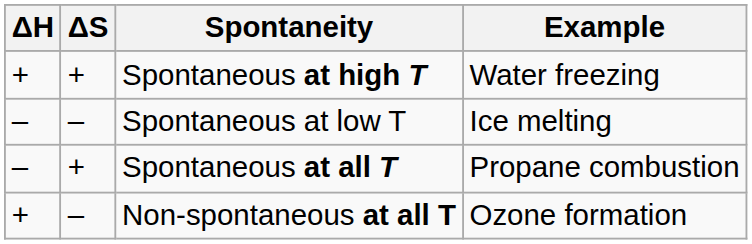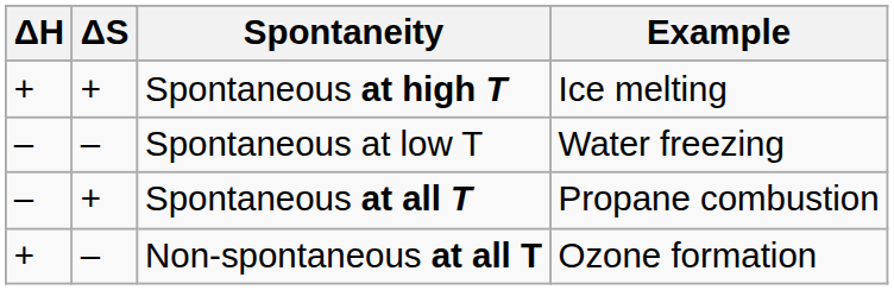Spontaneous at high T | Example: Water freezing -> Ice melting
Spontaneous at low T | Example: Ice melting -> Water freezing
